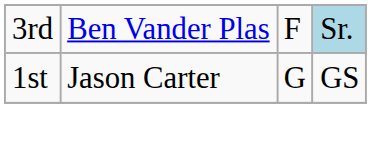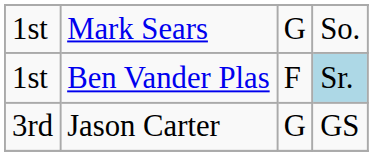+ row: 1st | Mark Sears | G | So.
Ben Vander Plas | column 1: 3rd -> 1st
Jason Carter | column 1: 1st -> 3rd
